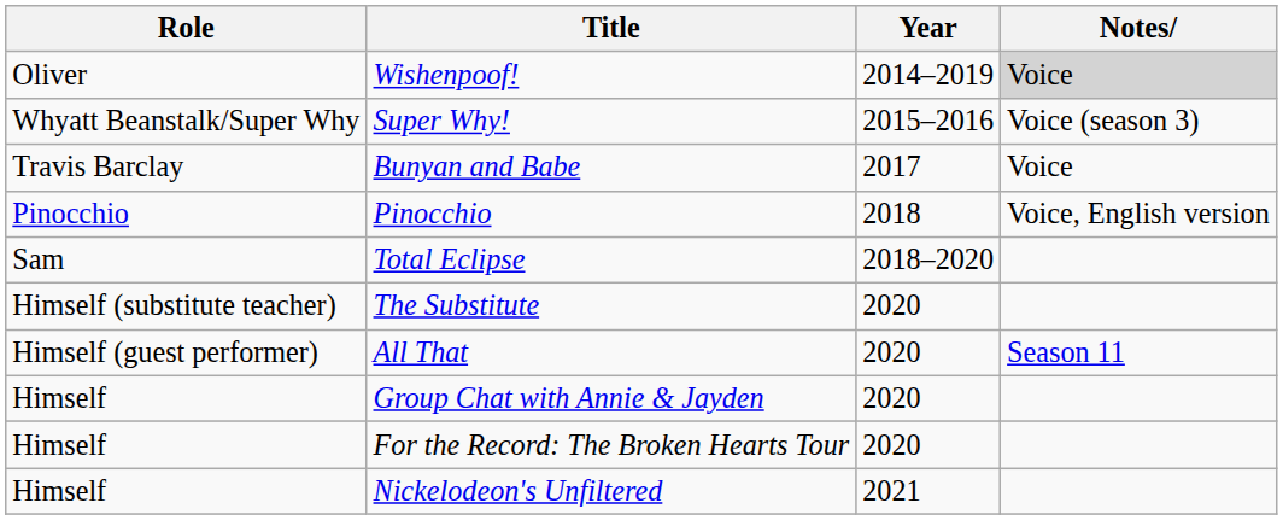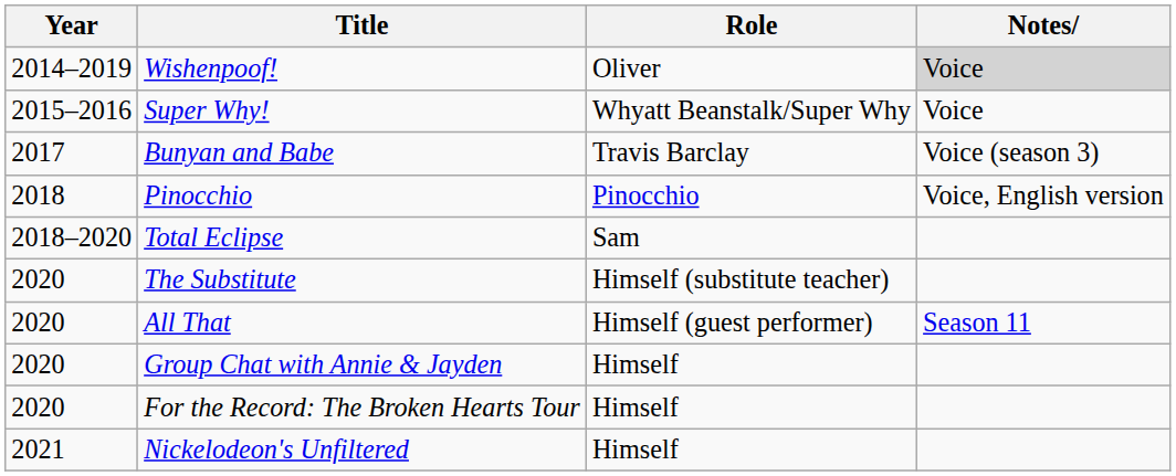columns swapped: Year <-> Role
Super Why! | Notes: Voice (season 3) -> Voice
Bunyan and Babe | Notes: Voice -> Voice (season 3)
